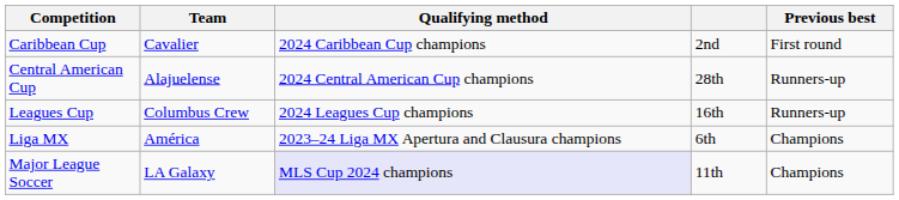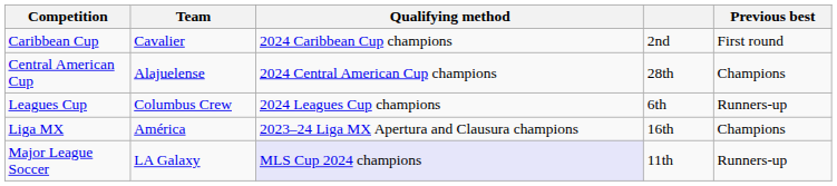Central American Cup | Previous best: Runners-up -> Champions
Leagues Cup | column 4: 16th -> 6th
Liga MX | column 4: 6th -> 16th
Major League Soccer | Previous best: Champions -> Runners-up
